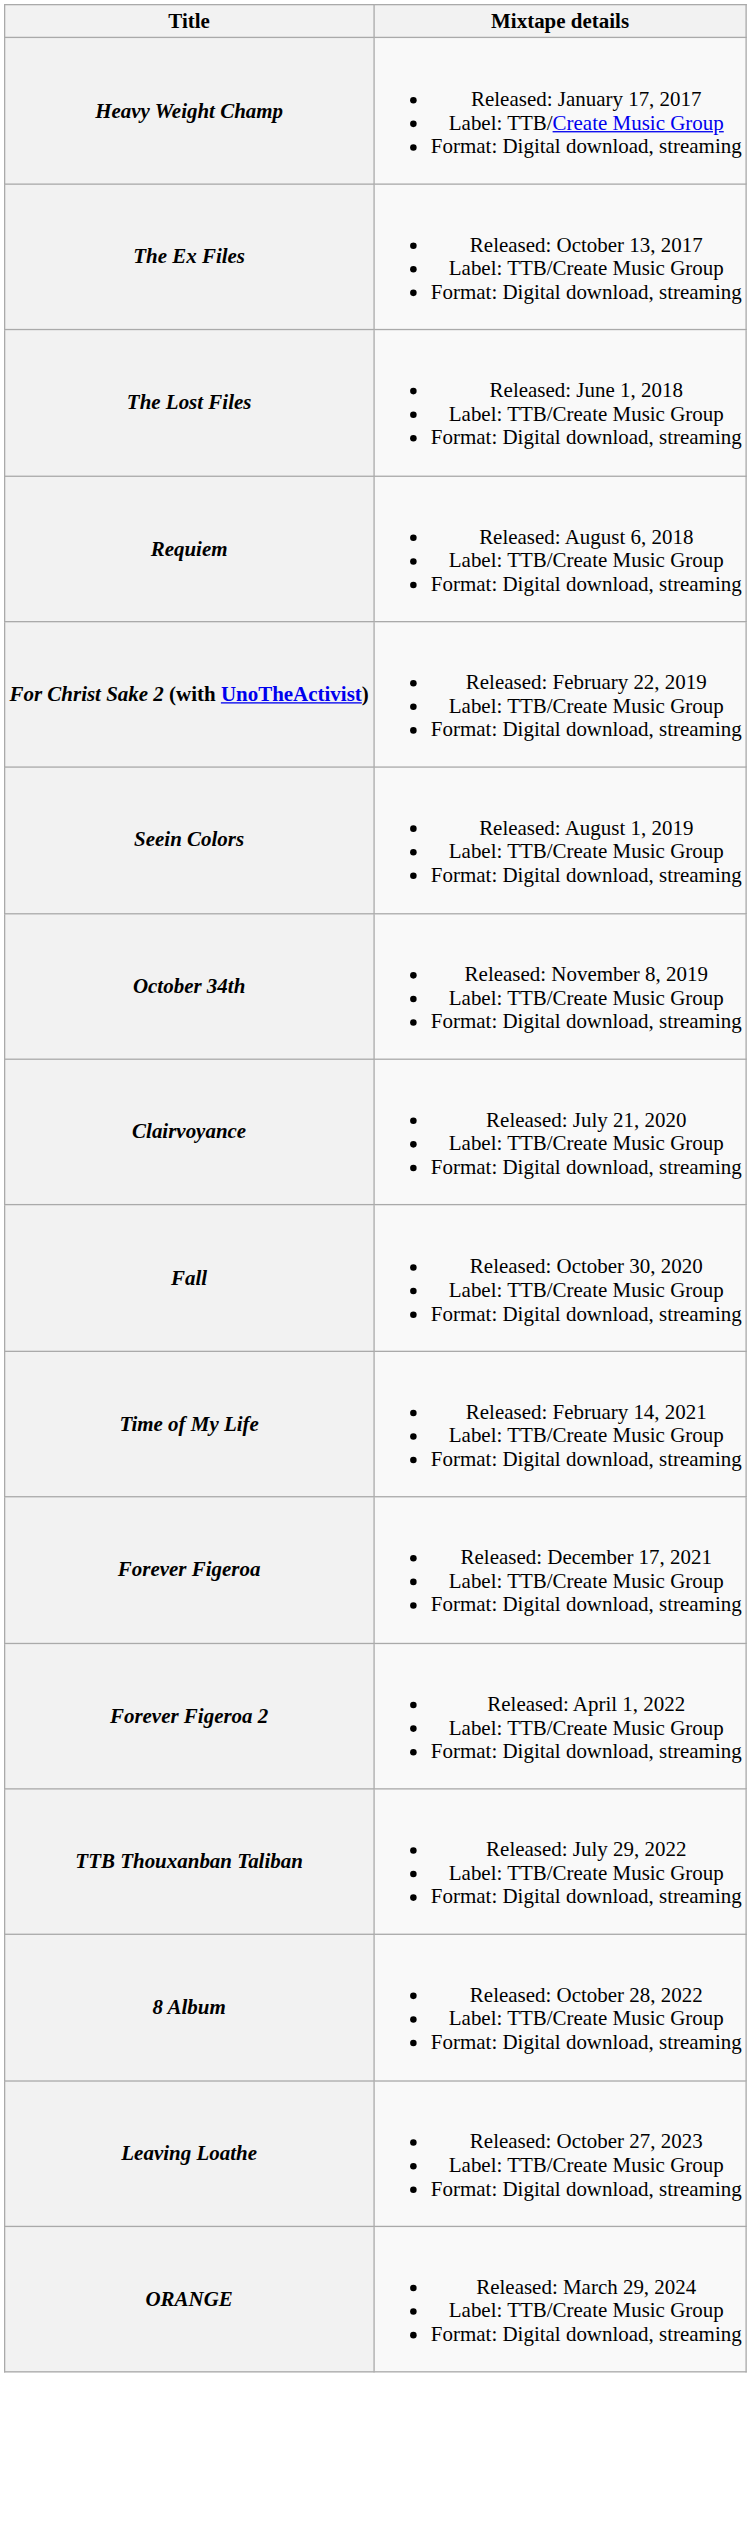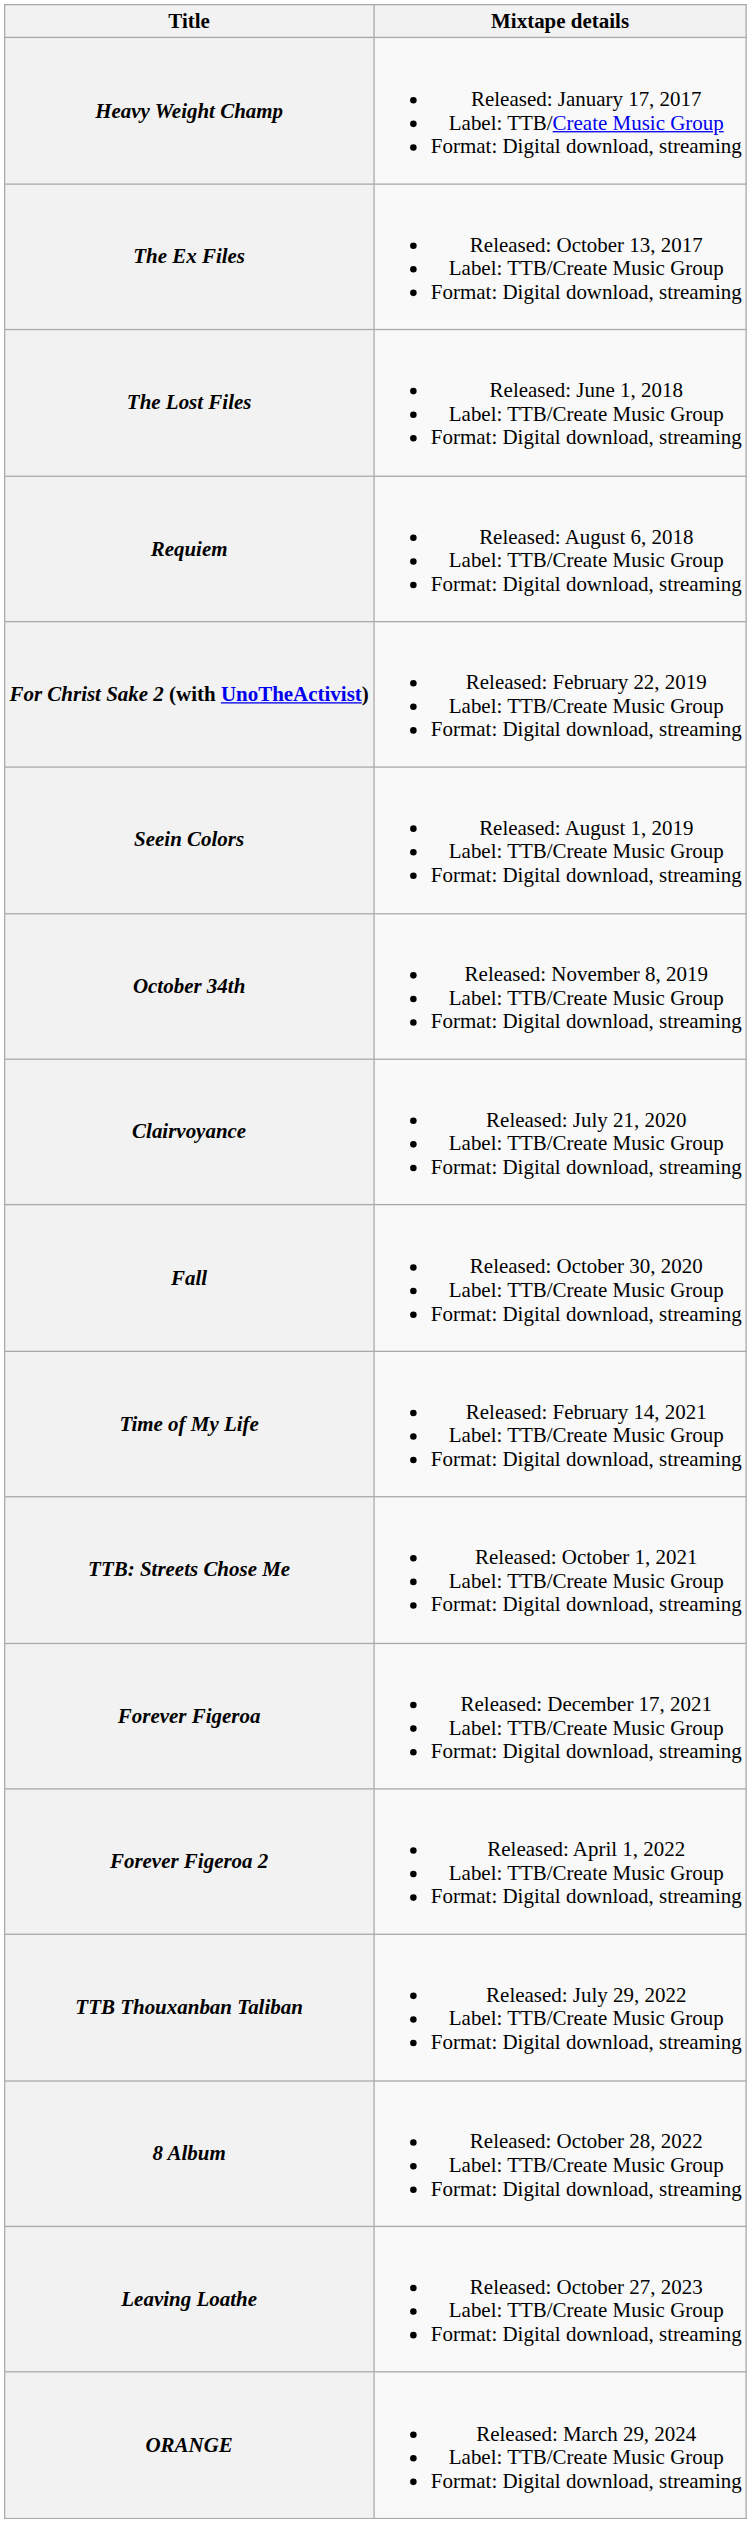+ row: TTB: Streets Chose Me | Released: October 1, 2021 Label: TTB/Create Music Group Format: Digital download, streaming
